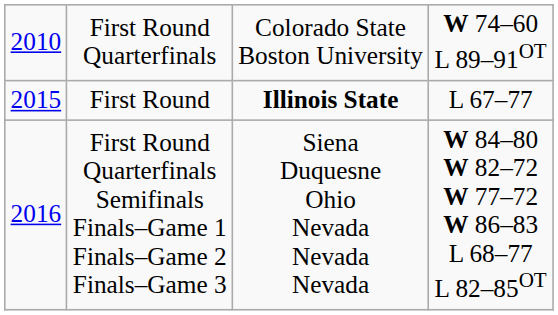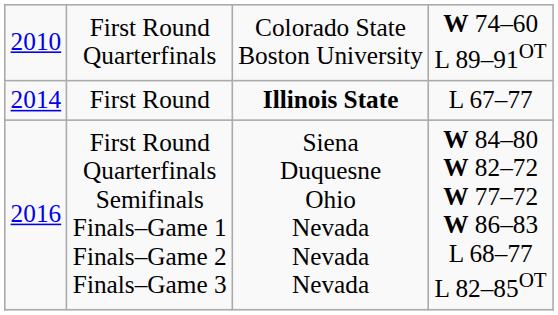First Round | column 1: 2015 -> 2014
